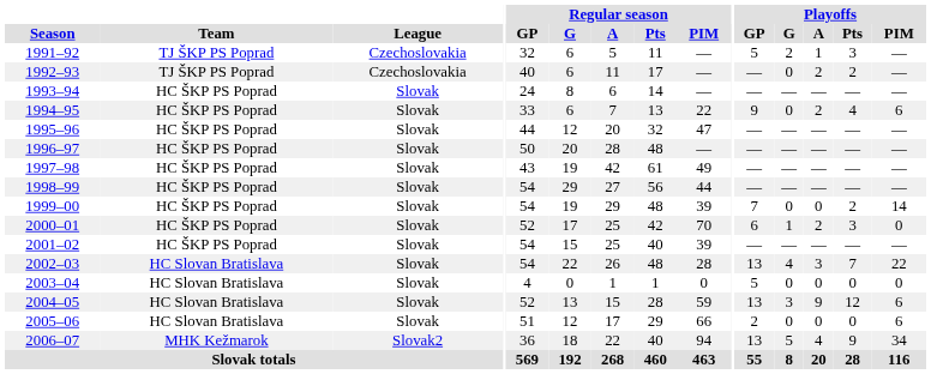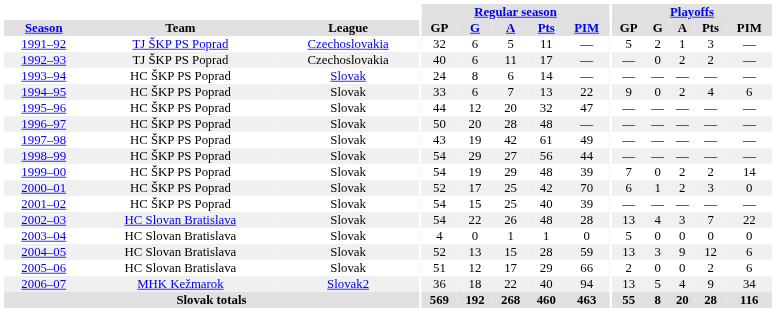1999–00 | Playoffs / A: 0 -> 2
2005–06 | Playoffs / Pts: 0 -> 2
